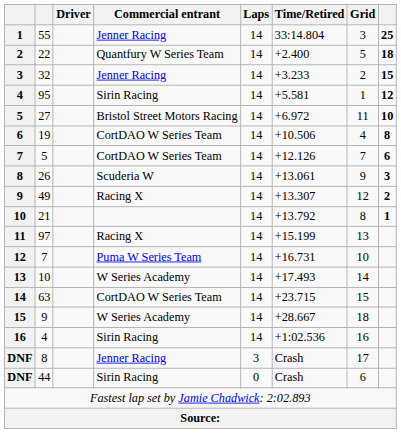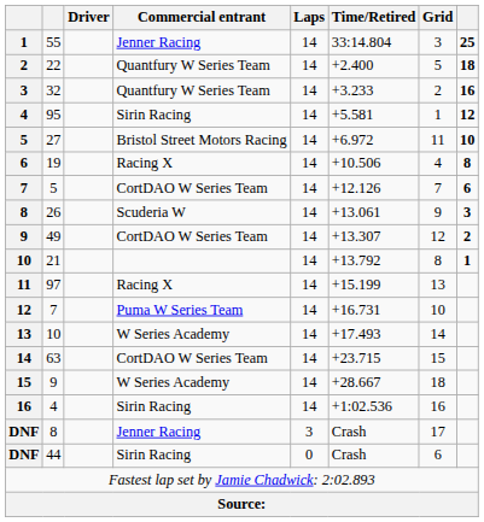32 | Commercial entrant: Jenner Racing -> Quantfury W Series Team
32 | column 8: 15 -> 16
19 | Commercial entrant: CortDAO W Series Team -> Racing X
49 | Commercial entrant: Racing X -> CortDAO W Series Team
